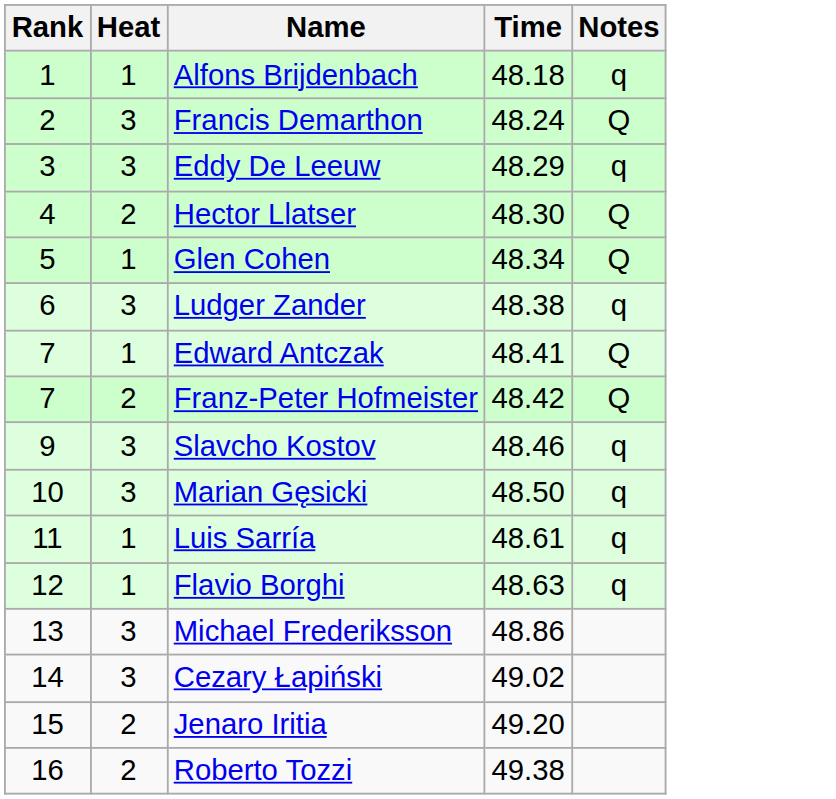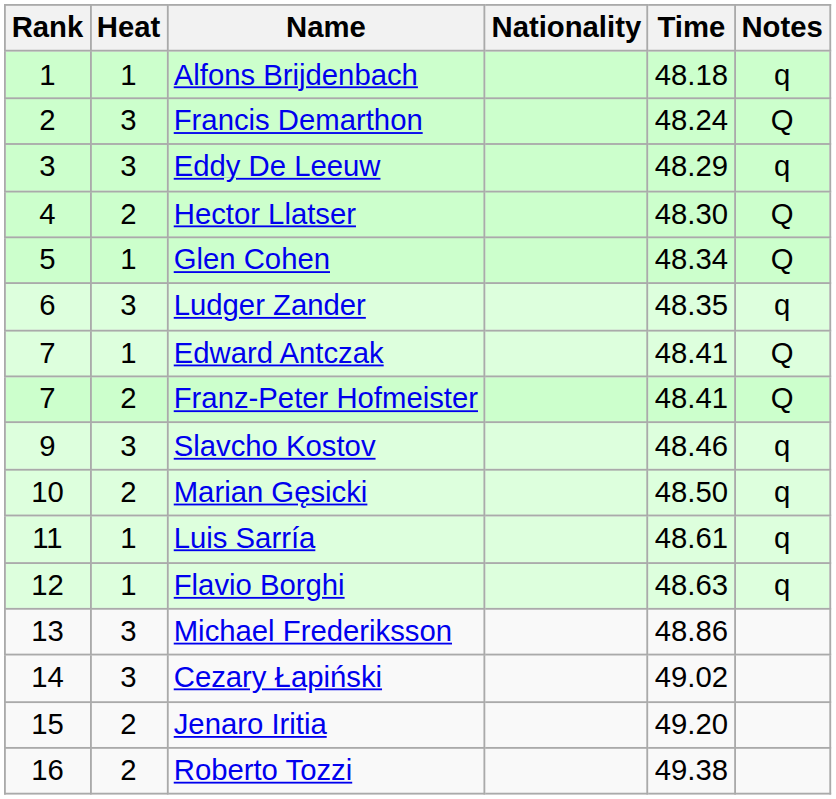+ column: Nationality
Ludger Zander | Time: 48.38 -> 48.35
Franz-Peter Hofmeister | Time: 48.42 -> 48.41
Marian Gęsicki | Heat: 3 -> 2
